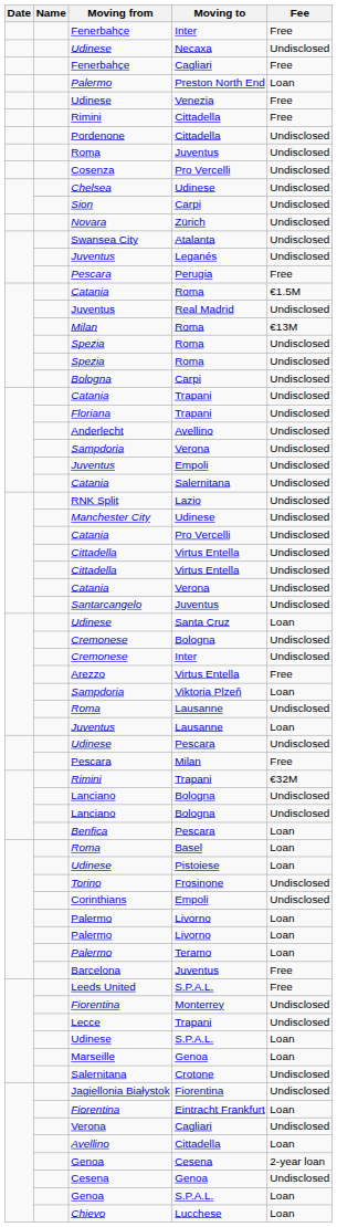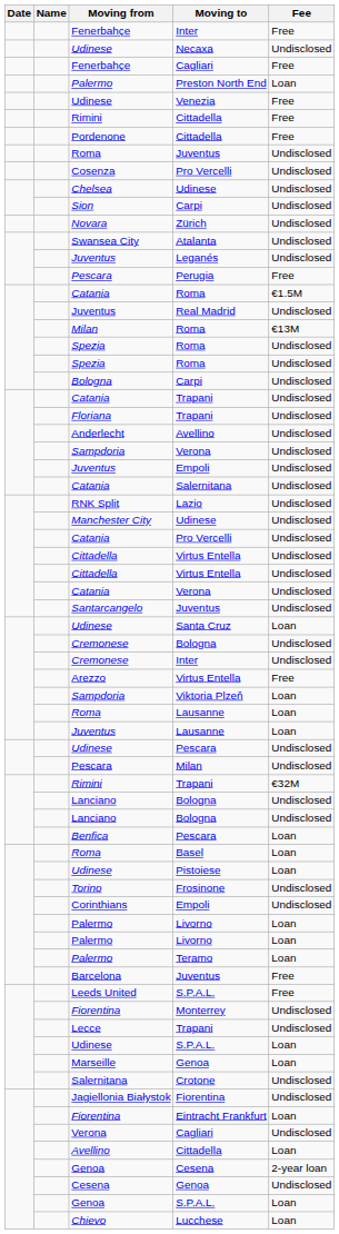Pordenone | Fee: Undisclosed -> Free
Roma / Lausanne | Fee: Undisclosed -> Loan
Pescara / Milan | Fee: Free -> Undisclosed
